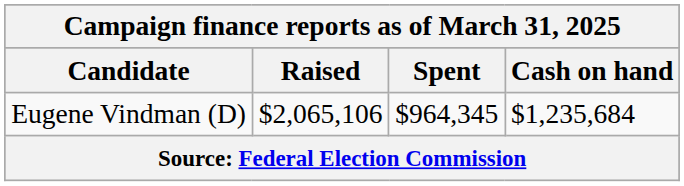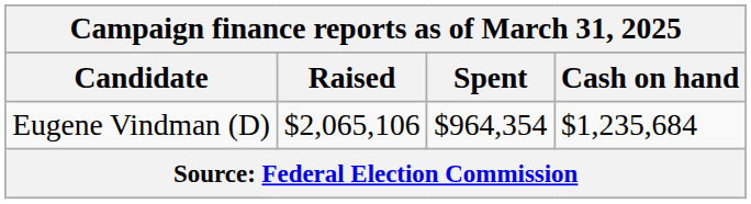Eugene Vindman (D) | Spent: $964,345 -> $964,354
